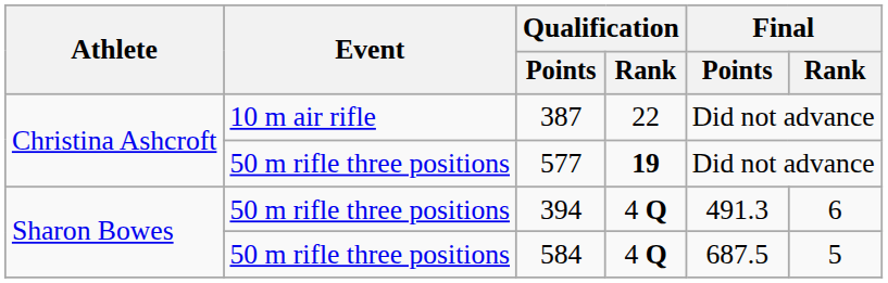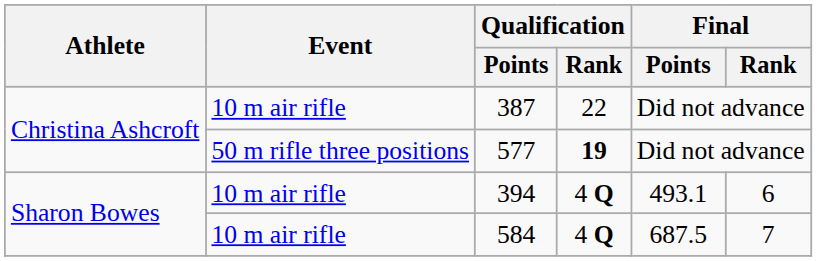394 | Event: 50 m rifle three positions -> 10 m air rifle
394 | Final / Points: 491.3 -> 493.1
584 | Event: 50 m rifle three positions -> 10 m air rifle
584 | Final / Rank: 5 -> 7
